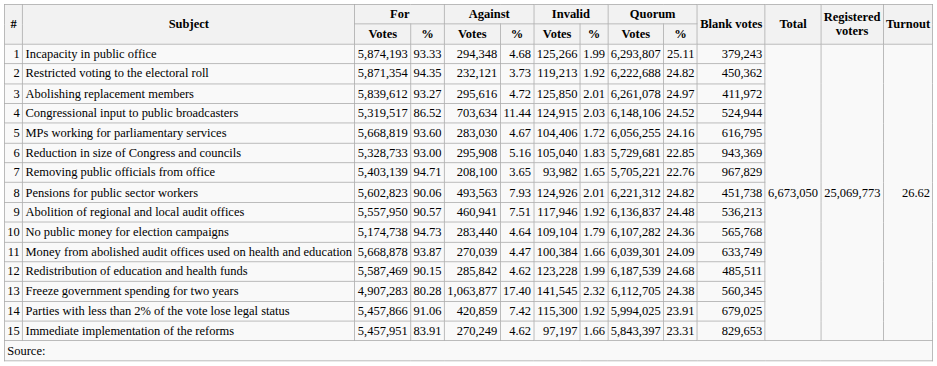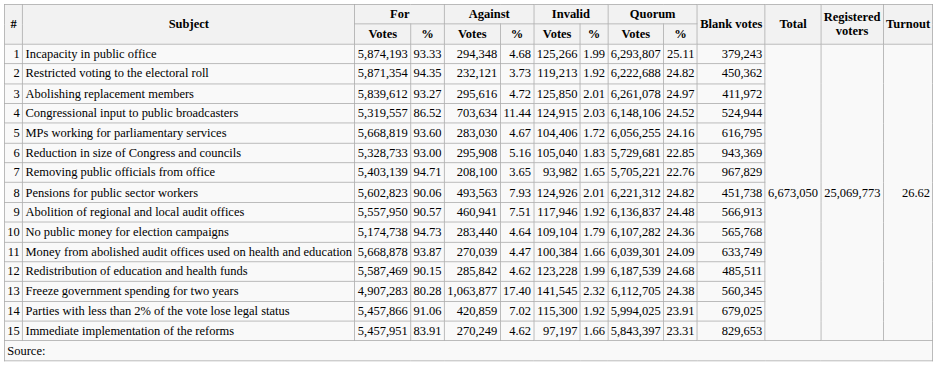Congressional input to public broadcasters | For / Votes: 5,319,517 -> 5,319,557
Abolition of regional and local audit offices | Blank votes: 536,213 -> 566,913
Parties with less than 2% of the vote lose legal status | Against / %: 7.42 -> 7.02
